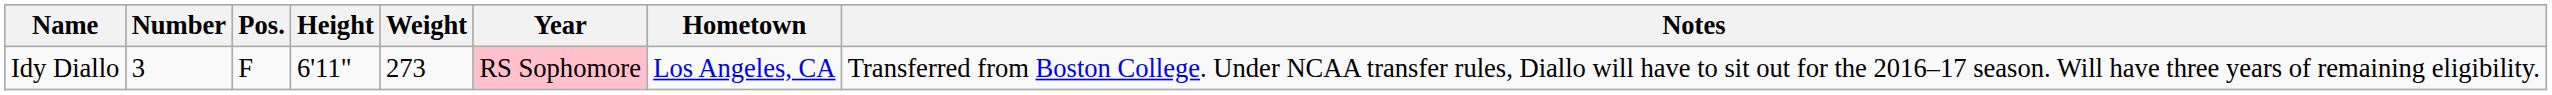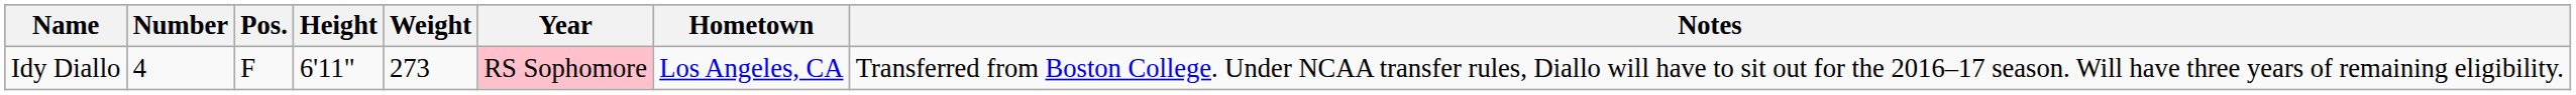Idy Diallo | Number: 3 -> 4
